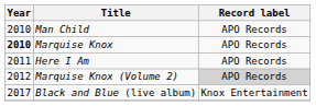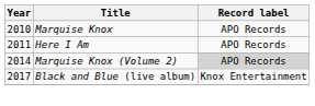- row: 2010 | Man Child | APO Records
Marquise Knox | Year: bold -> normal
Marquise Knox (Volume 2) | Year: 2012 -> 2014
